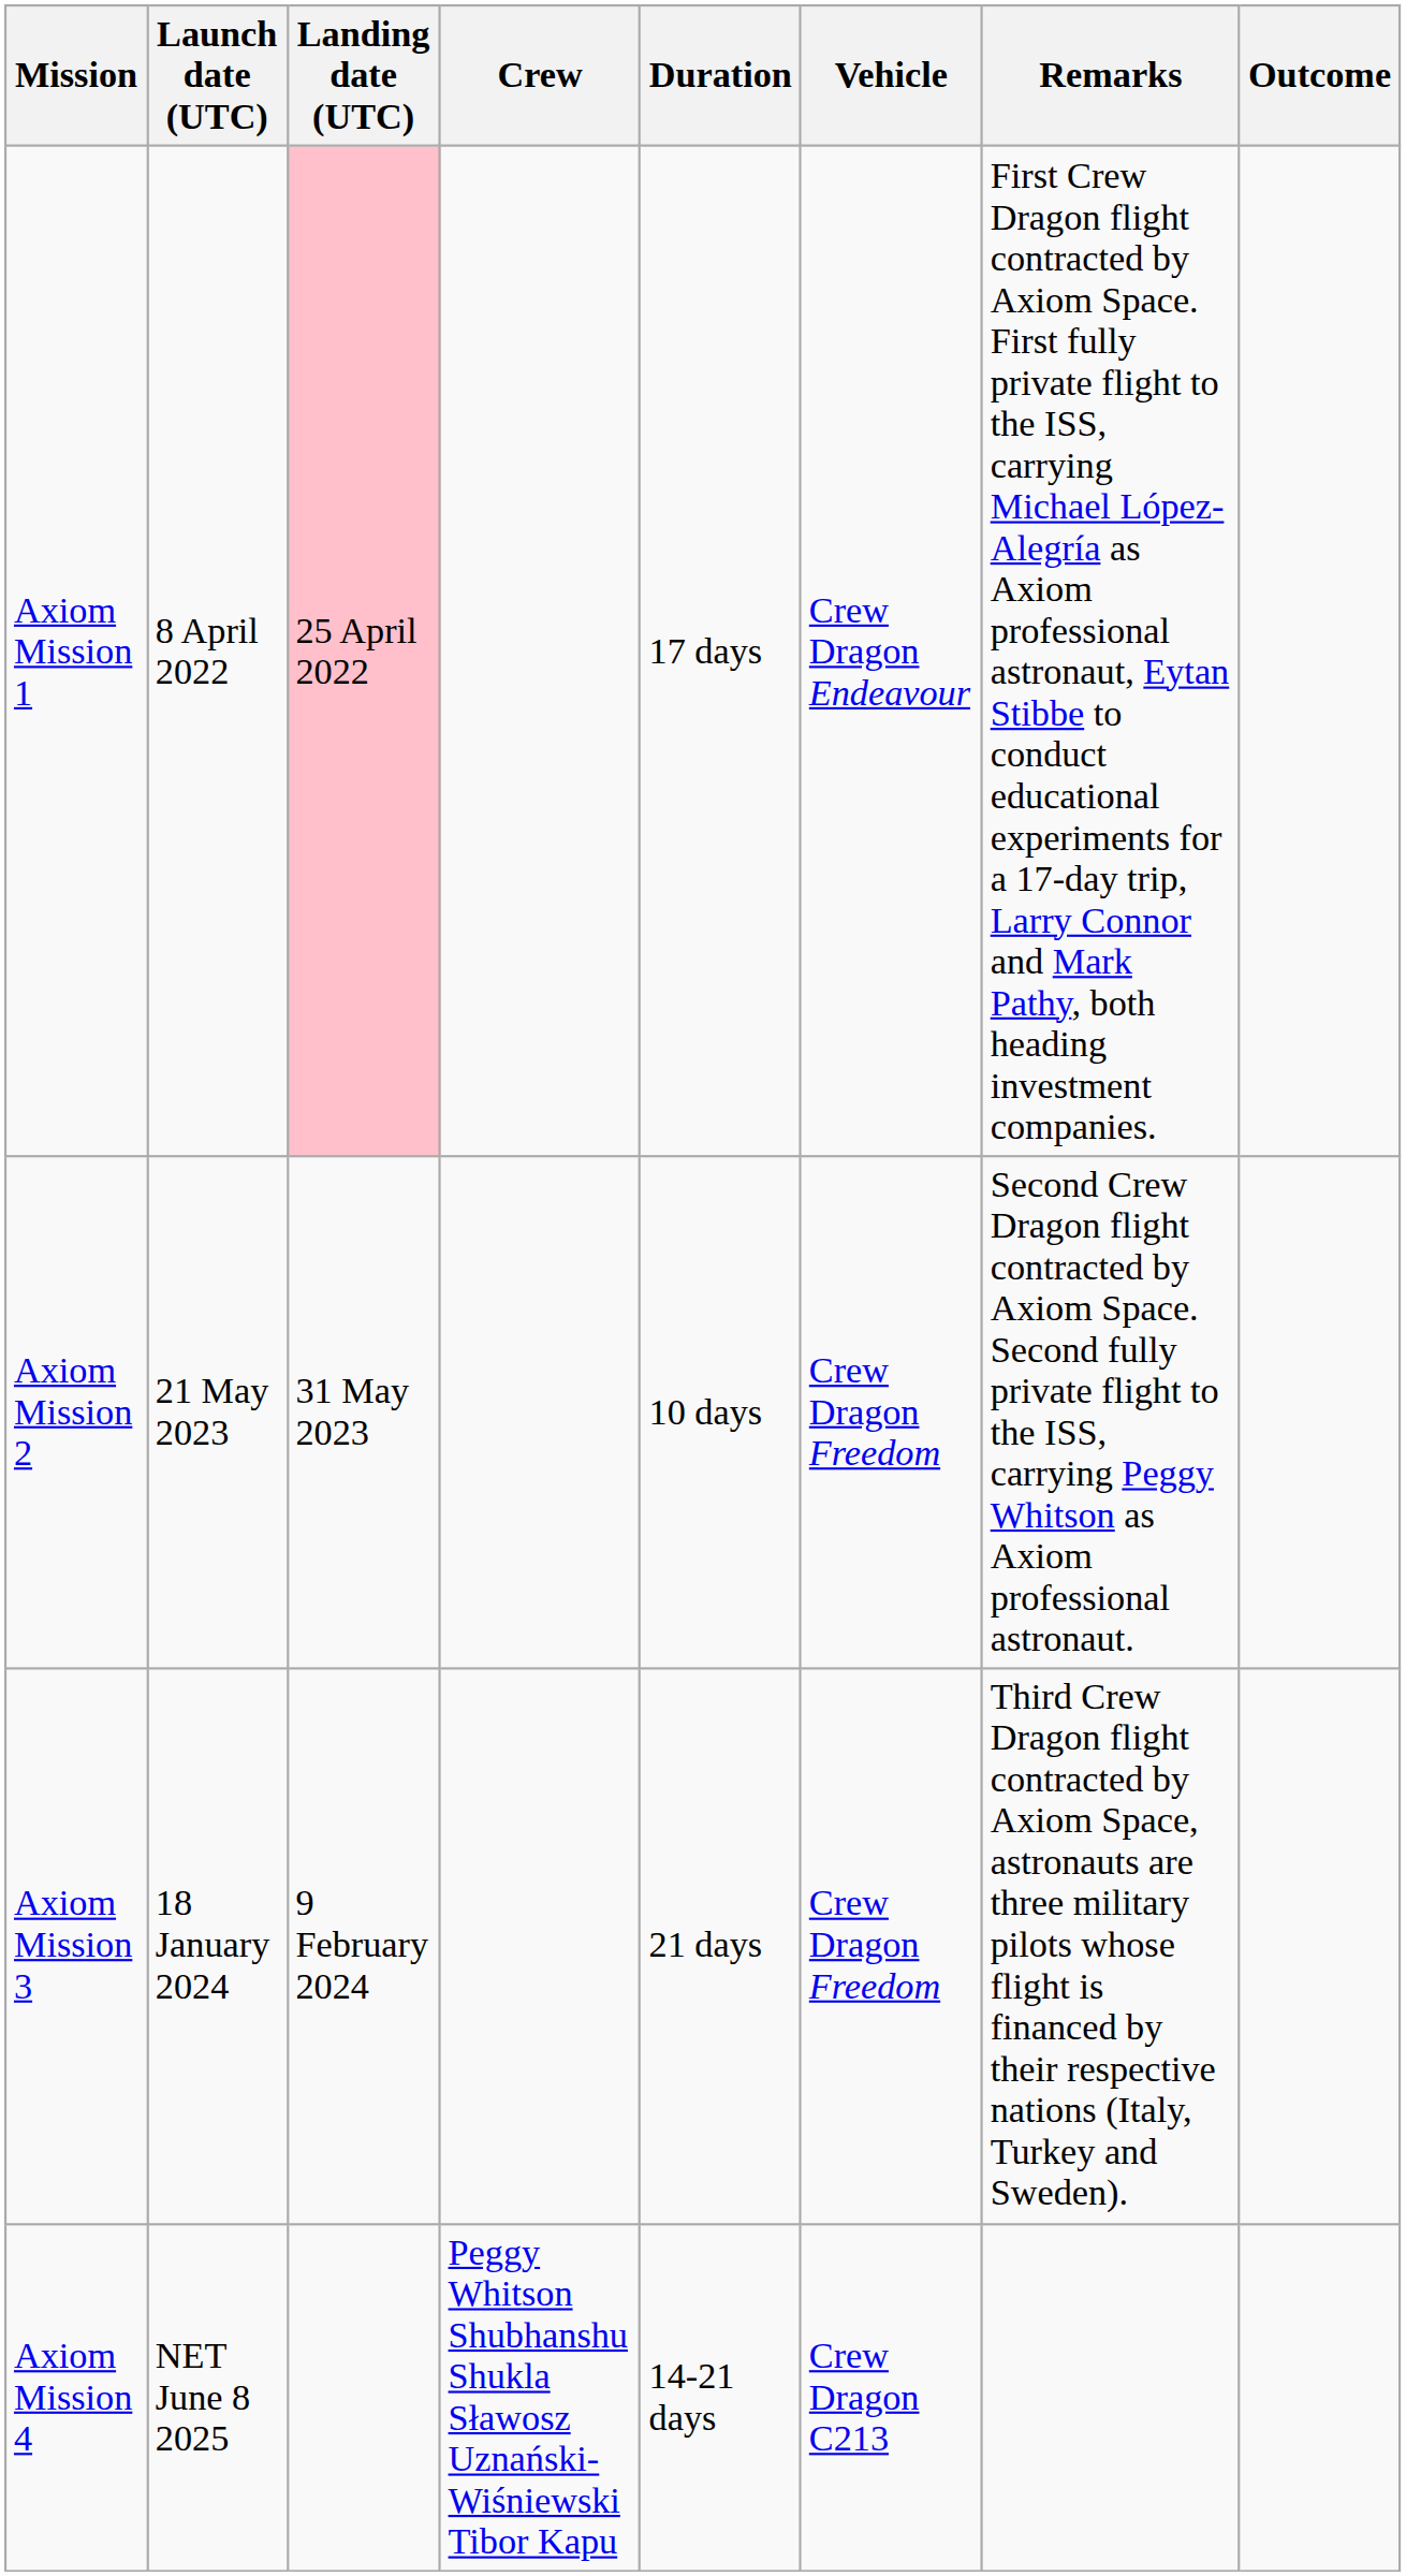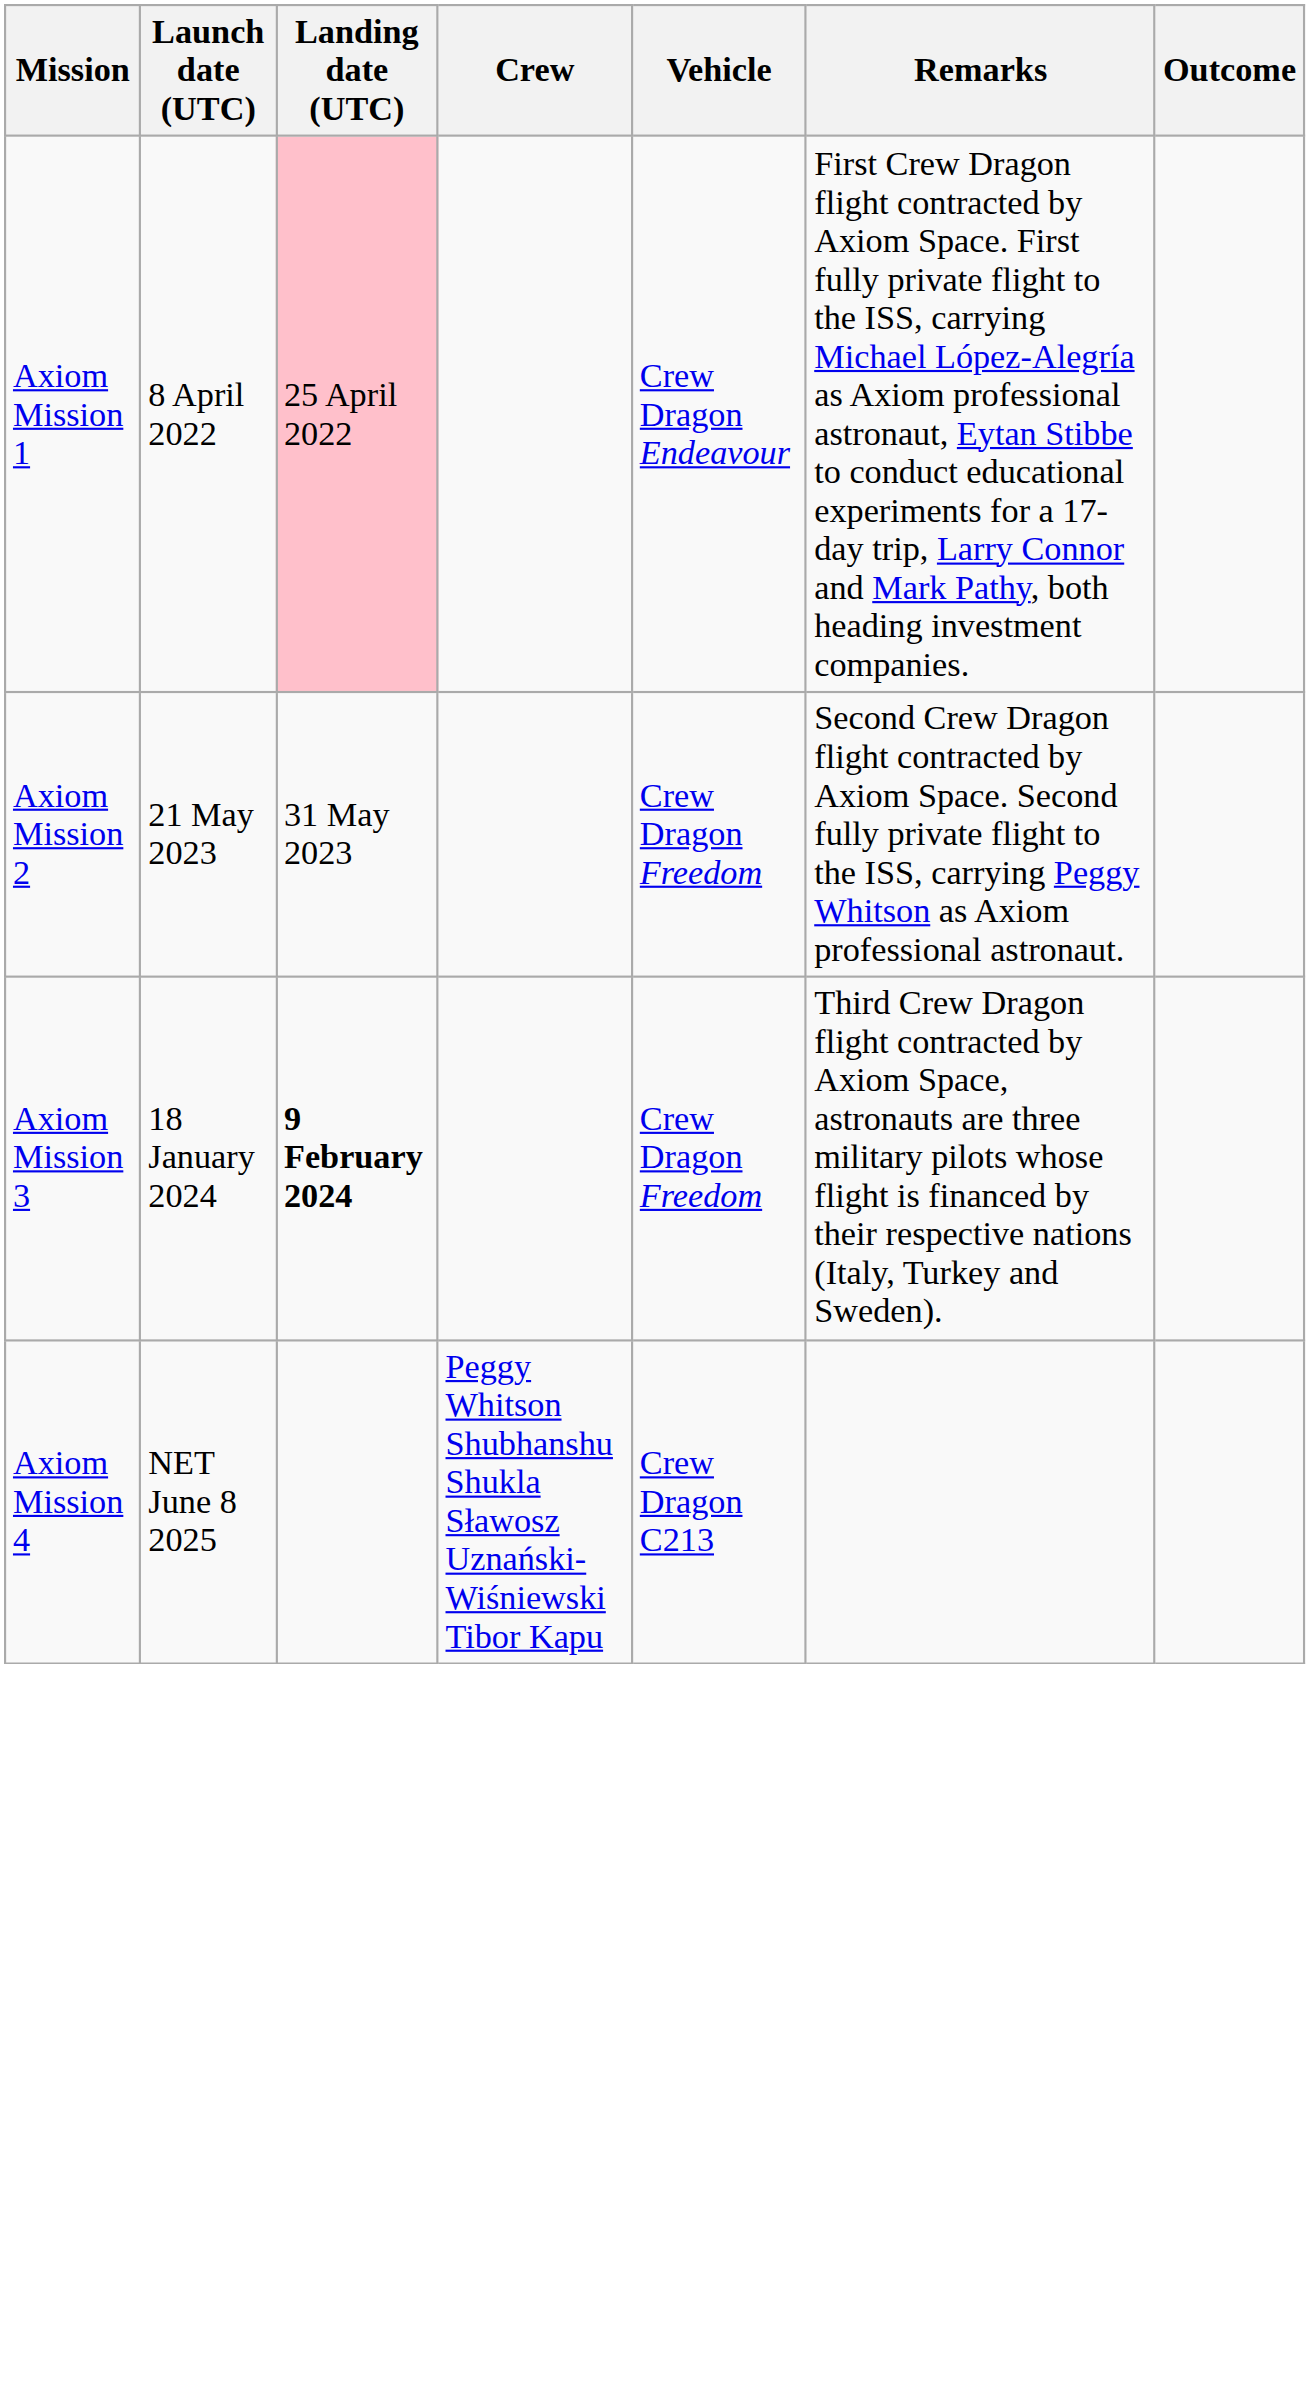- column: Duration | 17 days | 10 days | 21 days | 14-21 days
Axiom Mission 3 | Landing date (UTC): normal -> bold
